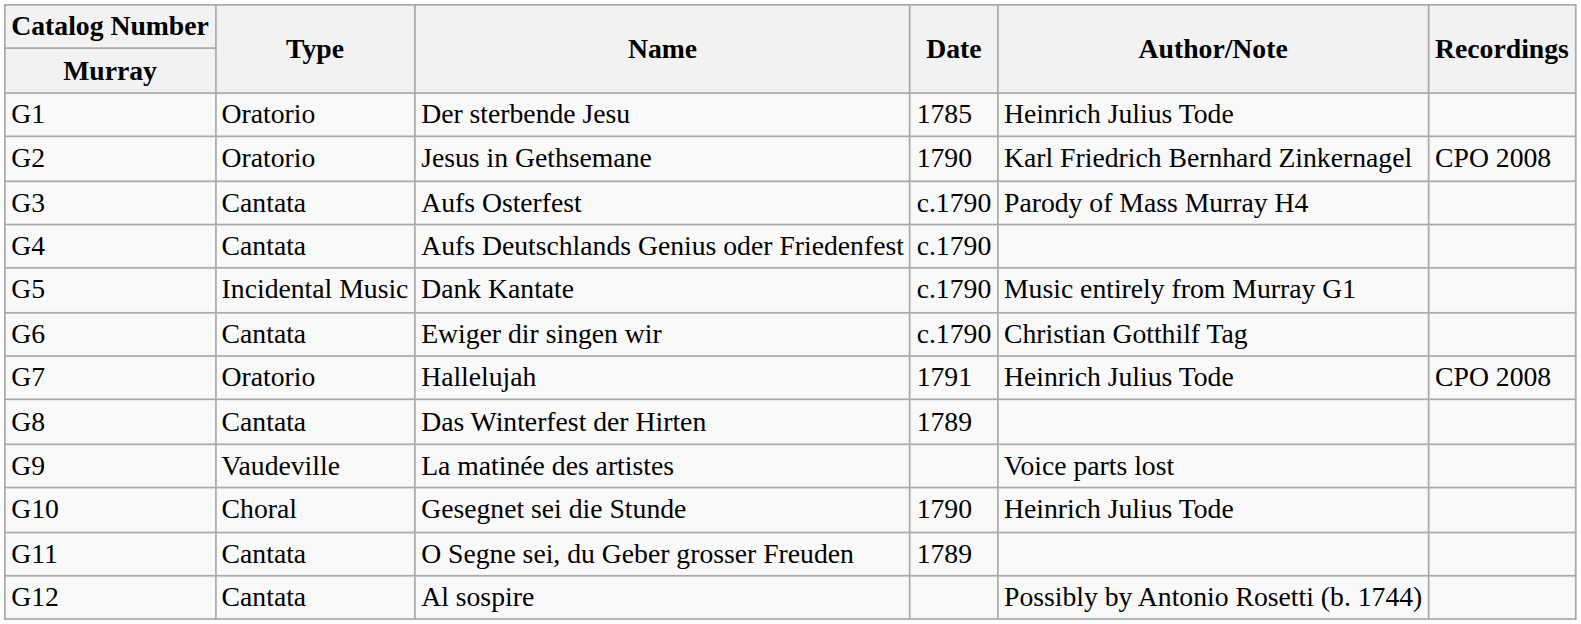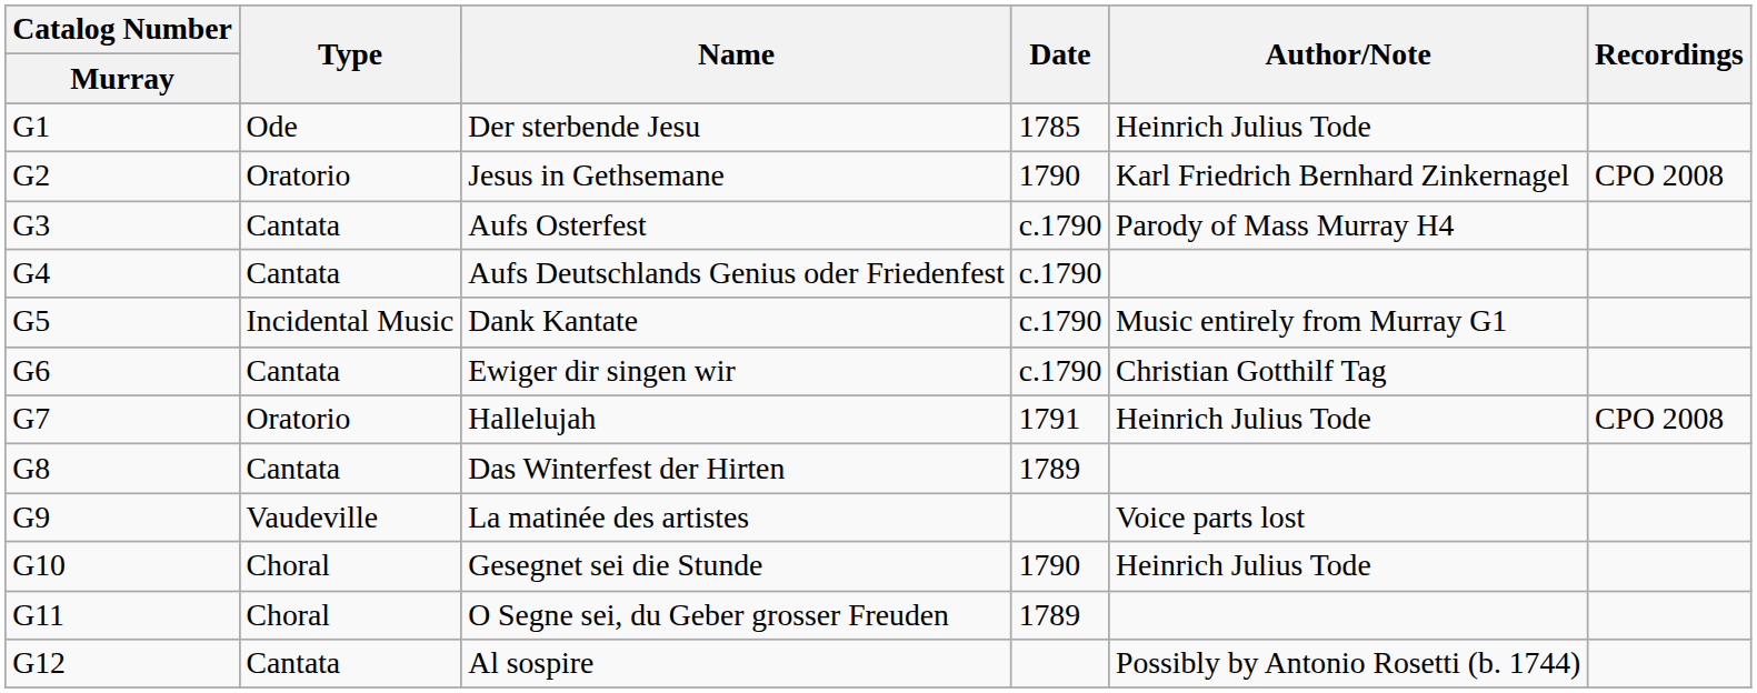Der sterbende Jesu | Type: Oratorio -> Ode
O Segne sei, du Geber grosser Freuden | Type: Cantata -> Choral
